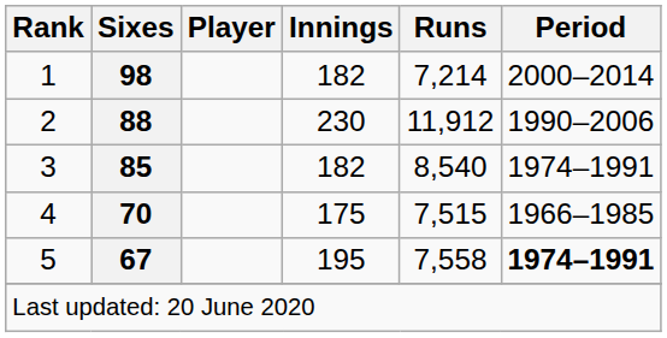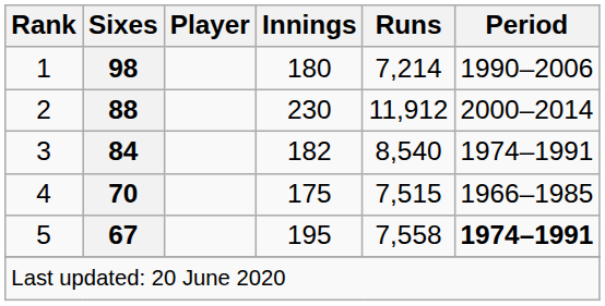1 | Innings: 182 -> 180
1 | Period: 2000–2014 -> 1990–2006
2 | Period: 1990–2006 -> 2000–2014
3 | Sixes: 85 -> 84
